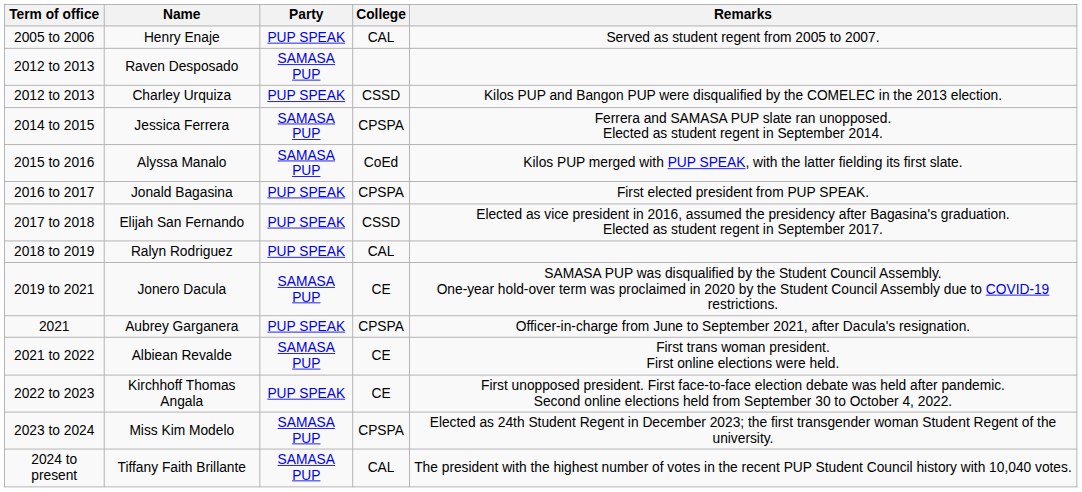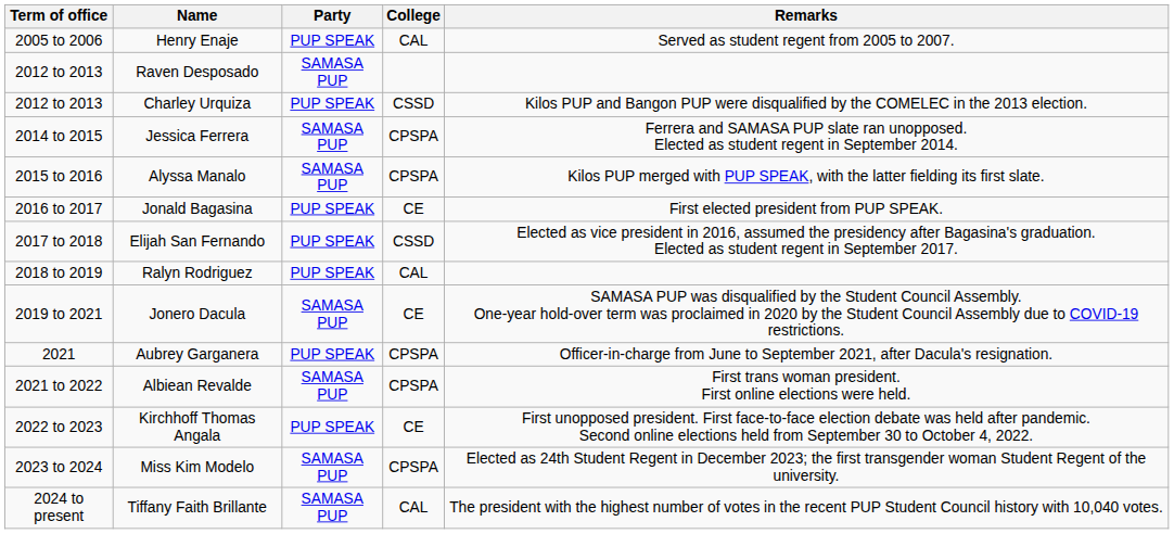Alyssa Manalo | College: CoEd -> CPSPA
Jonald Bagasina | College: CPSPA -> CE
Albiean Revalde | College: CE -> CPSPA
